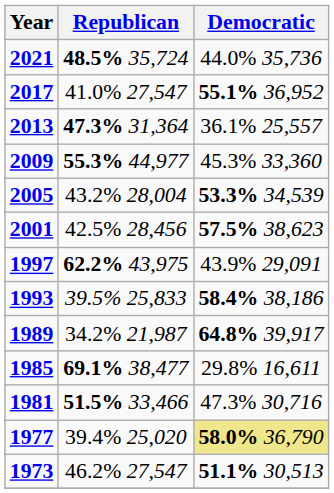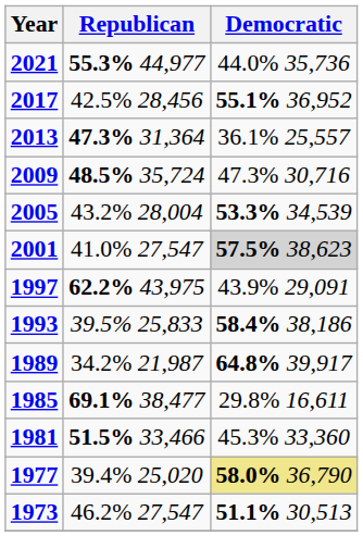2021 | Republican: 48.5% 35,724 -> 55.3% 44,977
2017 | Republican: 41.0% 27,547 -> 42.5% 28,456
2009 | Republican: 55.3% 44,977 -> 48.5% 35,724
2009 | Democratic: 45.3% 33,360 -> 47.3% 30,716
2001 | Republican: 42.5% 28,456 -> 41.0% 27,547
2001 | Democratic: no background -> lightgrey background
1981 | Democratic: 47.3% 30,716 -> 45.3% 33,360
